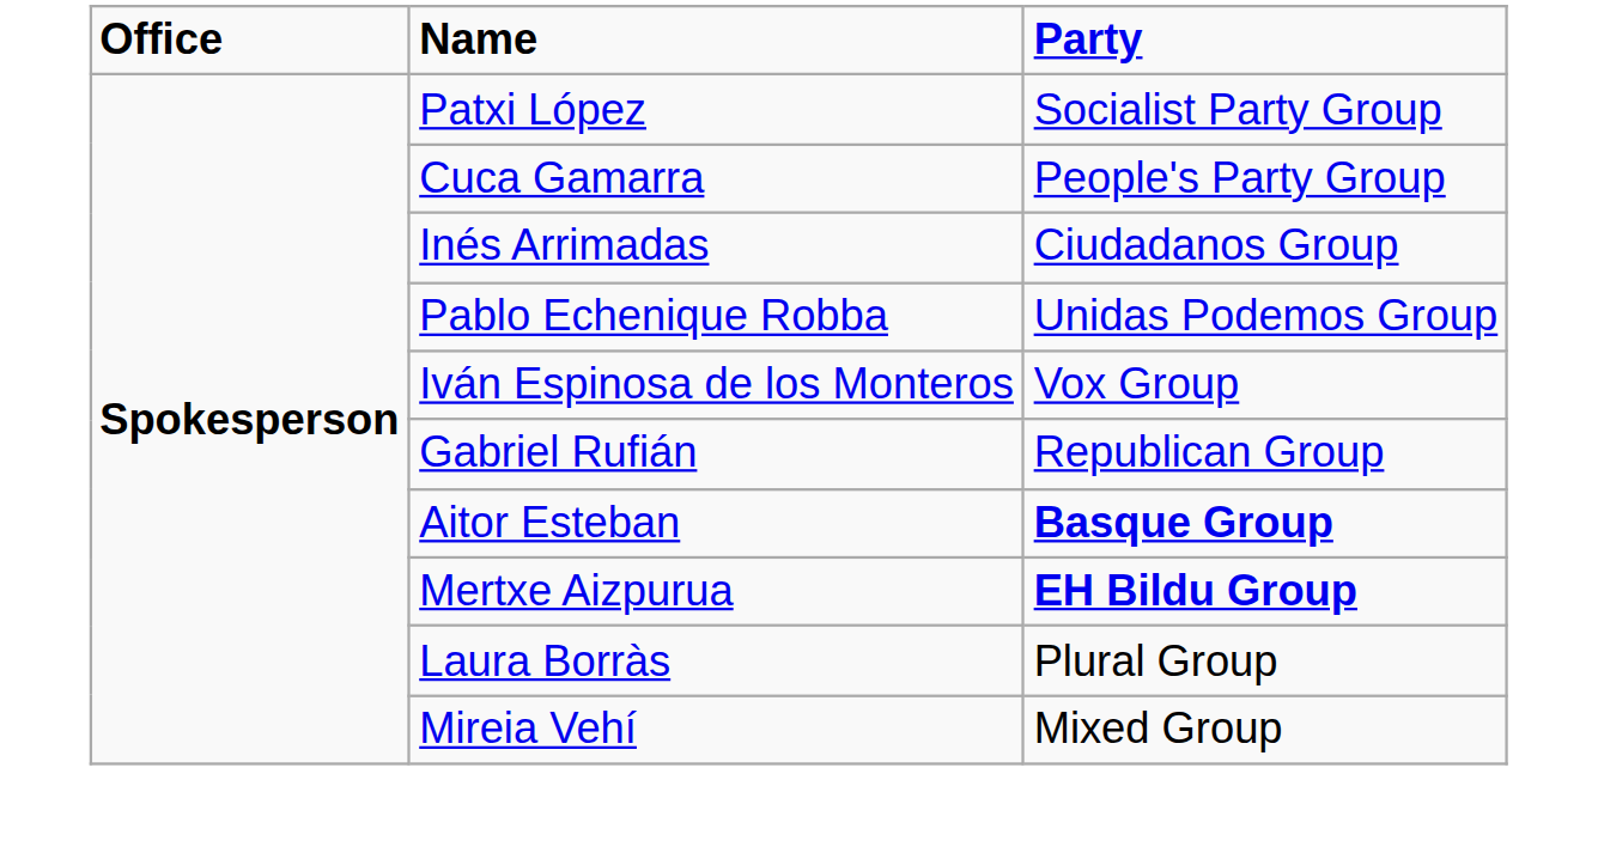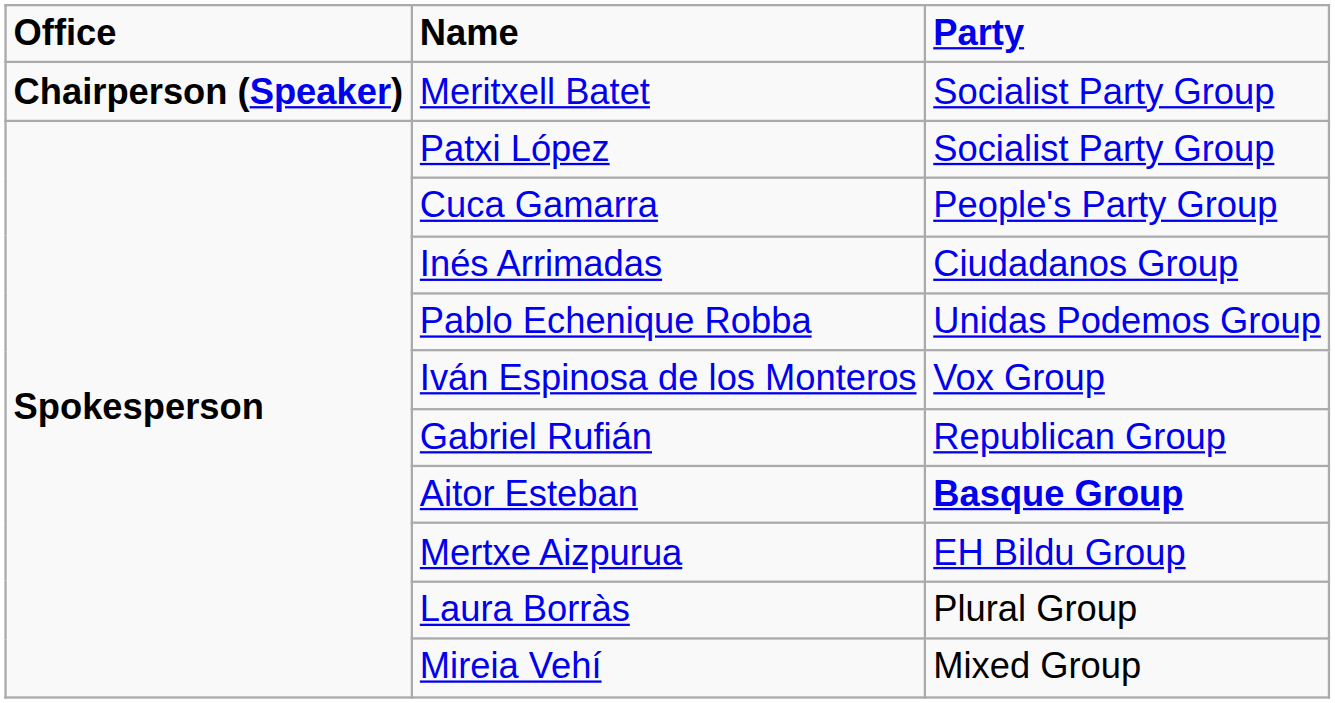+ row: Chairperson (Speaker) | Meritxell Batet | Socialist Party Group
Mertxe Aizpurua | Party: bold -> normal
